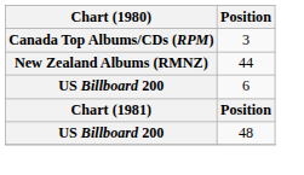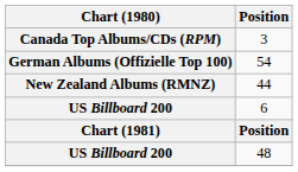+ row: German Albums (Offizielle Top 100) | 54
